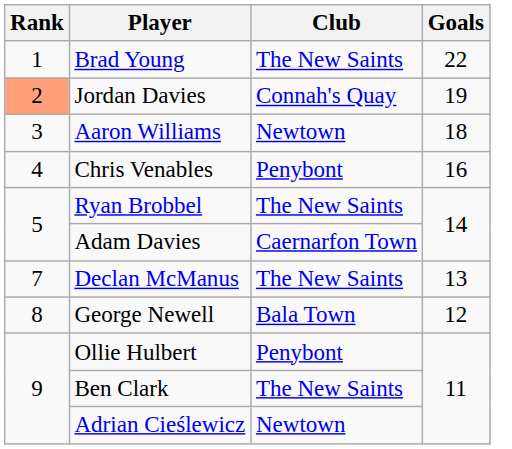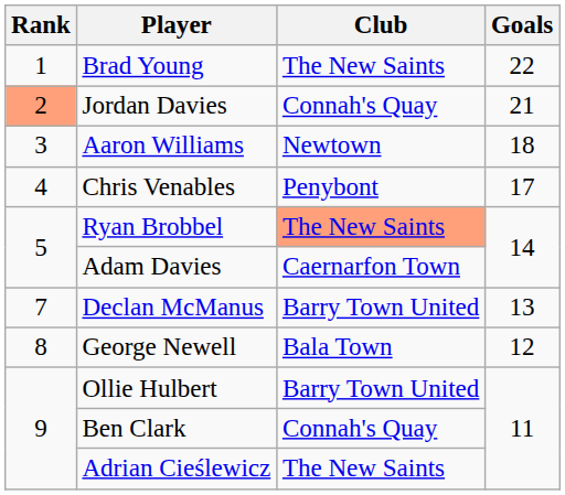Jordan Davies | Goals: 19 -> 21
Chris Venables | Goals: 16 -> 17
Ryan Brobbel | Club: no background -> lightsalmon background
Declan McManus | Club: The New Saints -> Barry Town United
Ollie Hulbert | Club: Penybont -> Barry Town United
Ben Clark | Club: The New Saints -> Connah's Quay
Adrian Cieślewicz | Club: Newtown -> The New Saints
